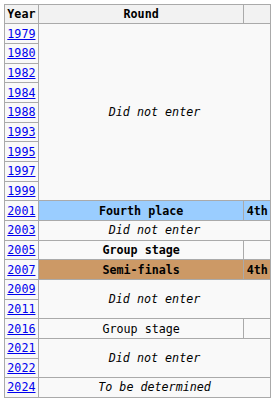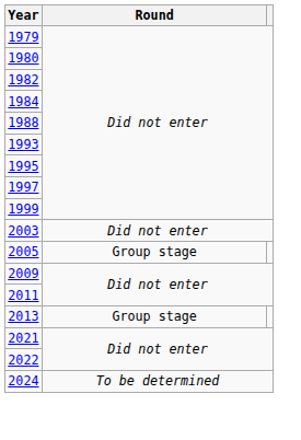- row: 2001 | Fourth place | 4th
2005 | Round: bold -> normal
- row: 2007 | Semi-finals | 4th
+ row: 2013 | Group stage
- row: 2016 | Group stage
